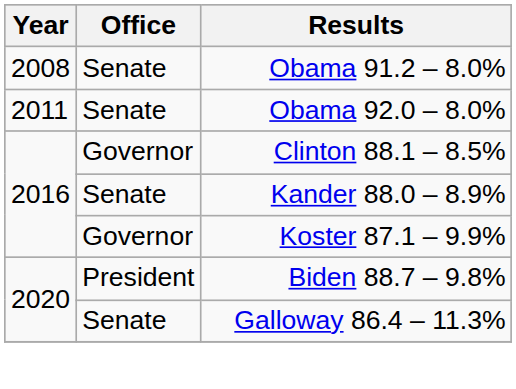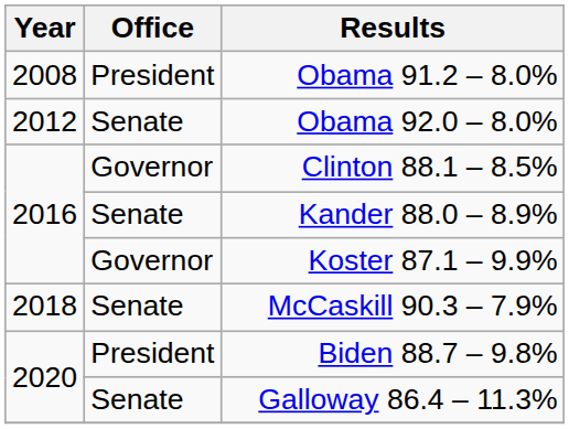Obama 91.2 – 8.0% | Office: Senate -> President
Obama 92.0 – 8.0% | Year: 2011 -> 2012
+ row: 2018 | Senate | McCaskill 90.3 – 7.9%
